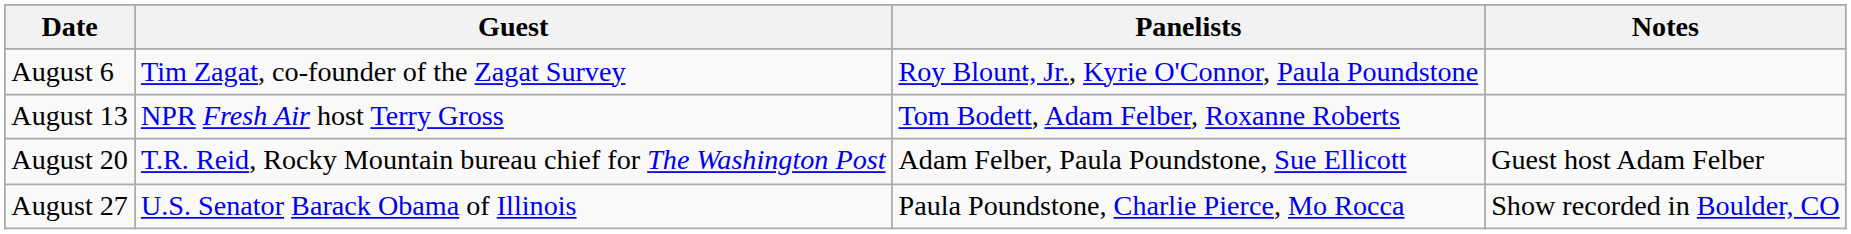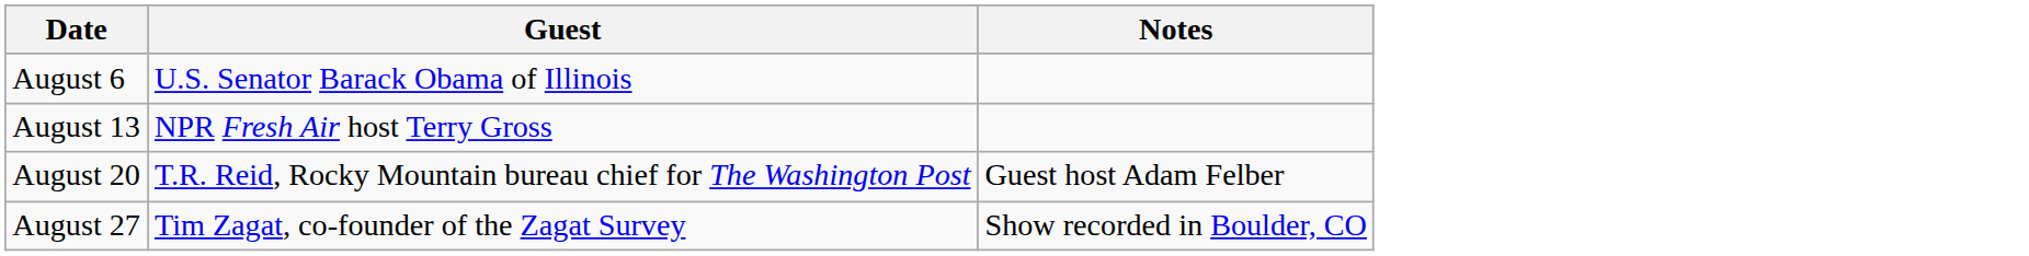- column: Panelists | Roy Blount, Jr., Kyrie O'Connor, Paula Poundstone | Tom Bodett, Adam Felber, Roxanne Roberts | Adam Felber, Paula Poundstone, Sue Ellicott | Paula Poundstone, Charlie Pierce, Mo Rocca
August 6 | Guest: Tim Zagat, co-founder of the Zagat Survey -> U.S. Senator Barack Obama of Illinois
August 27 | Guest: U.S. Senator Barack Obama of Illinois -> Tim Zagat, co-founder of the Zagat Survey
